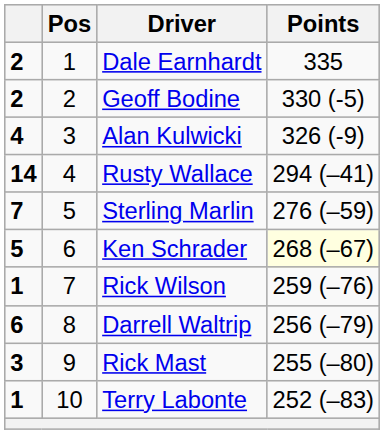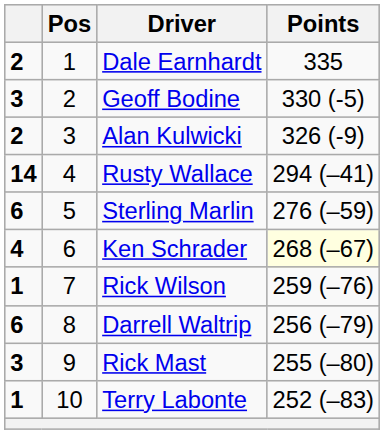Geoff Bodine | column 1: 2 -> 3
Alan Kulwicki | column 1: 4 -> 2
Sterling Marlin | column 1: 7 -> 6
Ken Schrader | column 1: 5 -> 4
